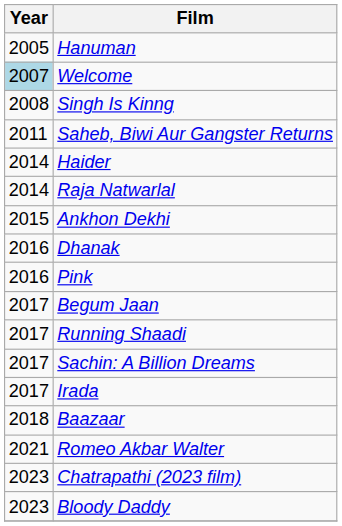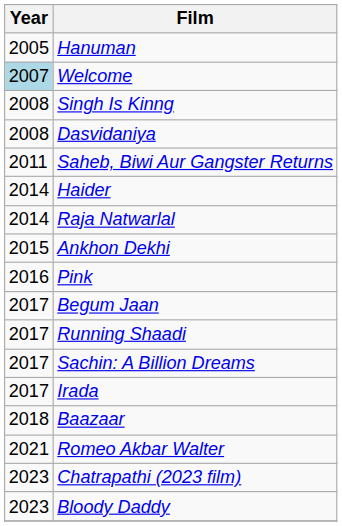+ row: 2008 | Dasvidaniya
- row: 2016 | Dhanak
